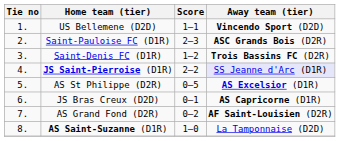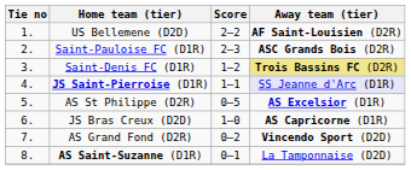US Bellemene (D2D) | Score: 1–1 -> 2–2
US Bellemene (D2D) | Away team (tier): Vincendo Sport (D2D) -> AF Saint-Louisien (D2R)
Saint-Denis FC (D1R) | Away team (tier): no background -> khaki background
JS Saint-Pierroise (D1R) | Score: 2–2 -> 1–1
JS Bras Creux (D2D) | Score: 0–1 -> 1–0
AS Grand Fond (D2R) | Away team (tier): AF Saint-Louisien (D2R) -> Vincendo Sport (D2D)
AS Saint-Suzanne (D1R) | Score: 1–0 -> 0–1
